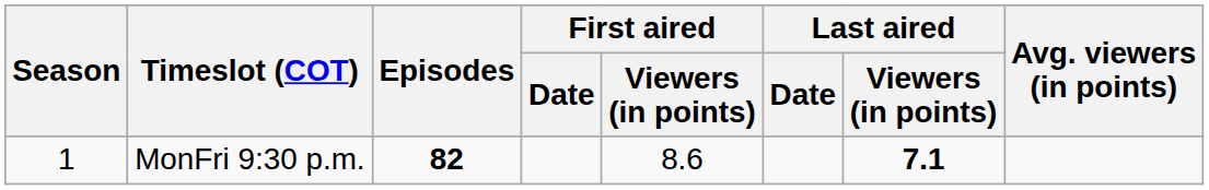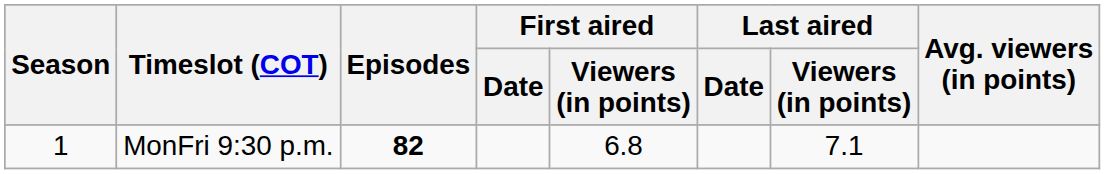MonFri 9:30 p.m. | First aired / Viewers (in points): 8.6 -> 6.8
MonFri 9:30 p.m. | Last aired / Viewers (in points): bold -> normal
